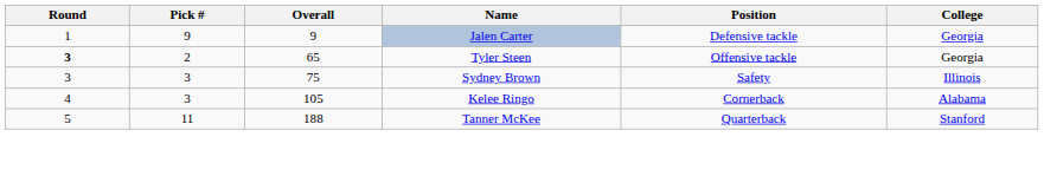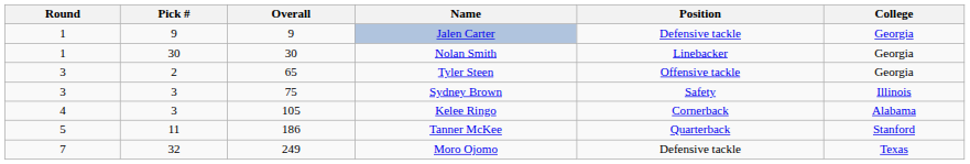+ row: 1 | 30 | 30 | Nolan Smith | Linebacker | Georgia
Tyler Steen | Round: bold -> normal
Tanner McKee | Overall: 188 -> 186
+ row: 7 | 32 | 249 | Moro Ojomo | Defensive tackle | Texas
